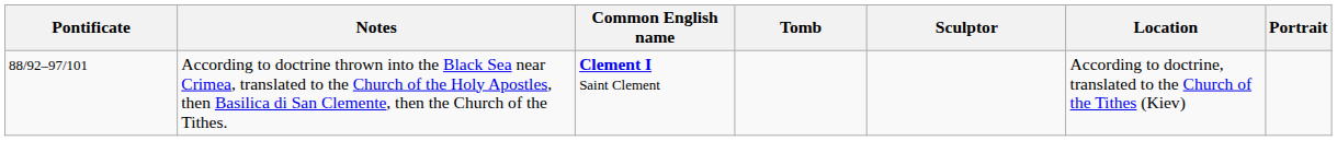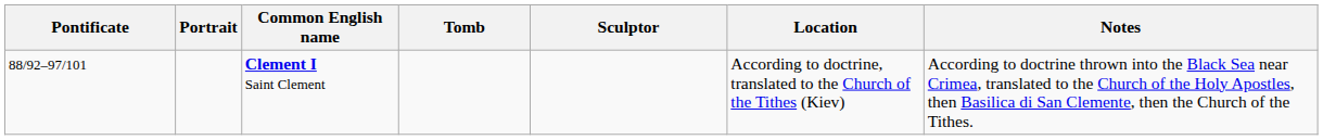columns swapped: Portrait <-> Notes
